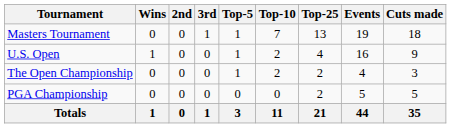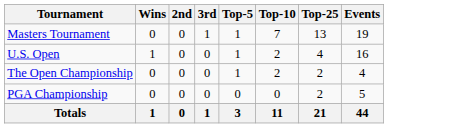- column: Cuts made | 18 | 9 | 3 | 5 | 35
